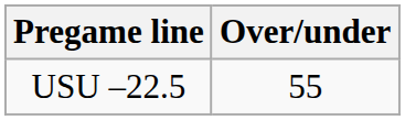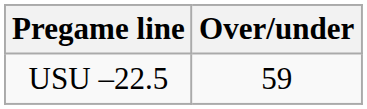USU –22.5 | Over/under: 55 -> 59
